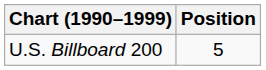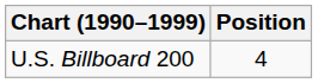U.S. Billboard 200 | Position: 5 -> 4
